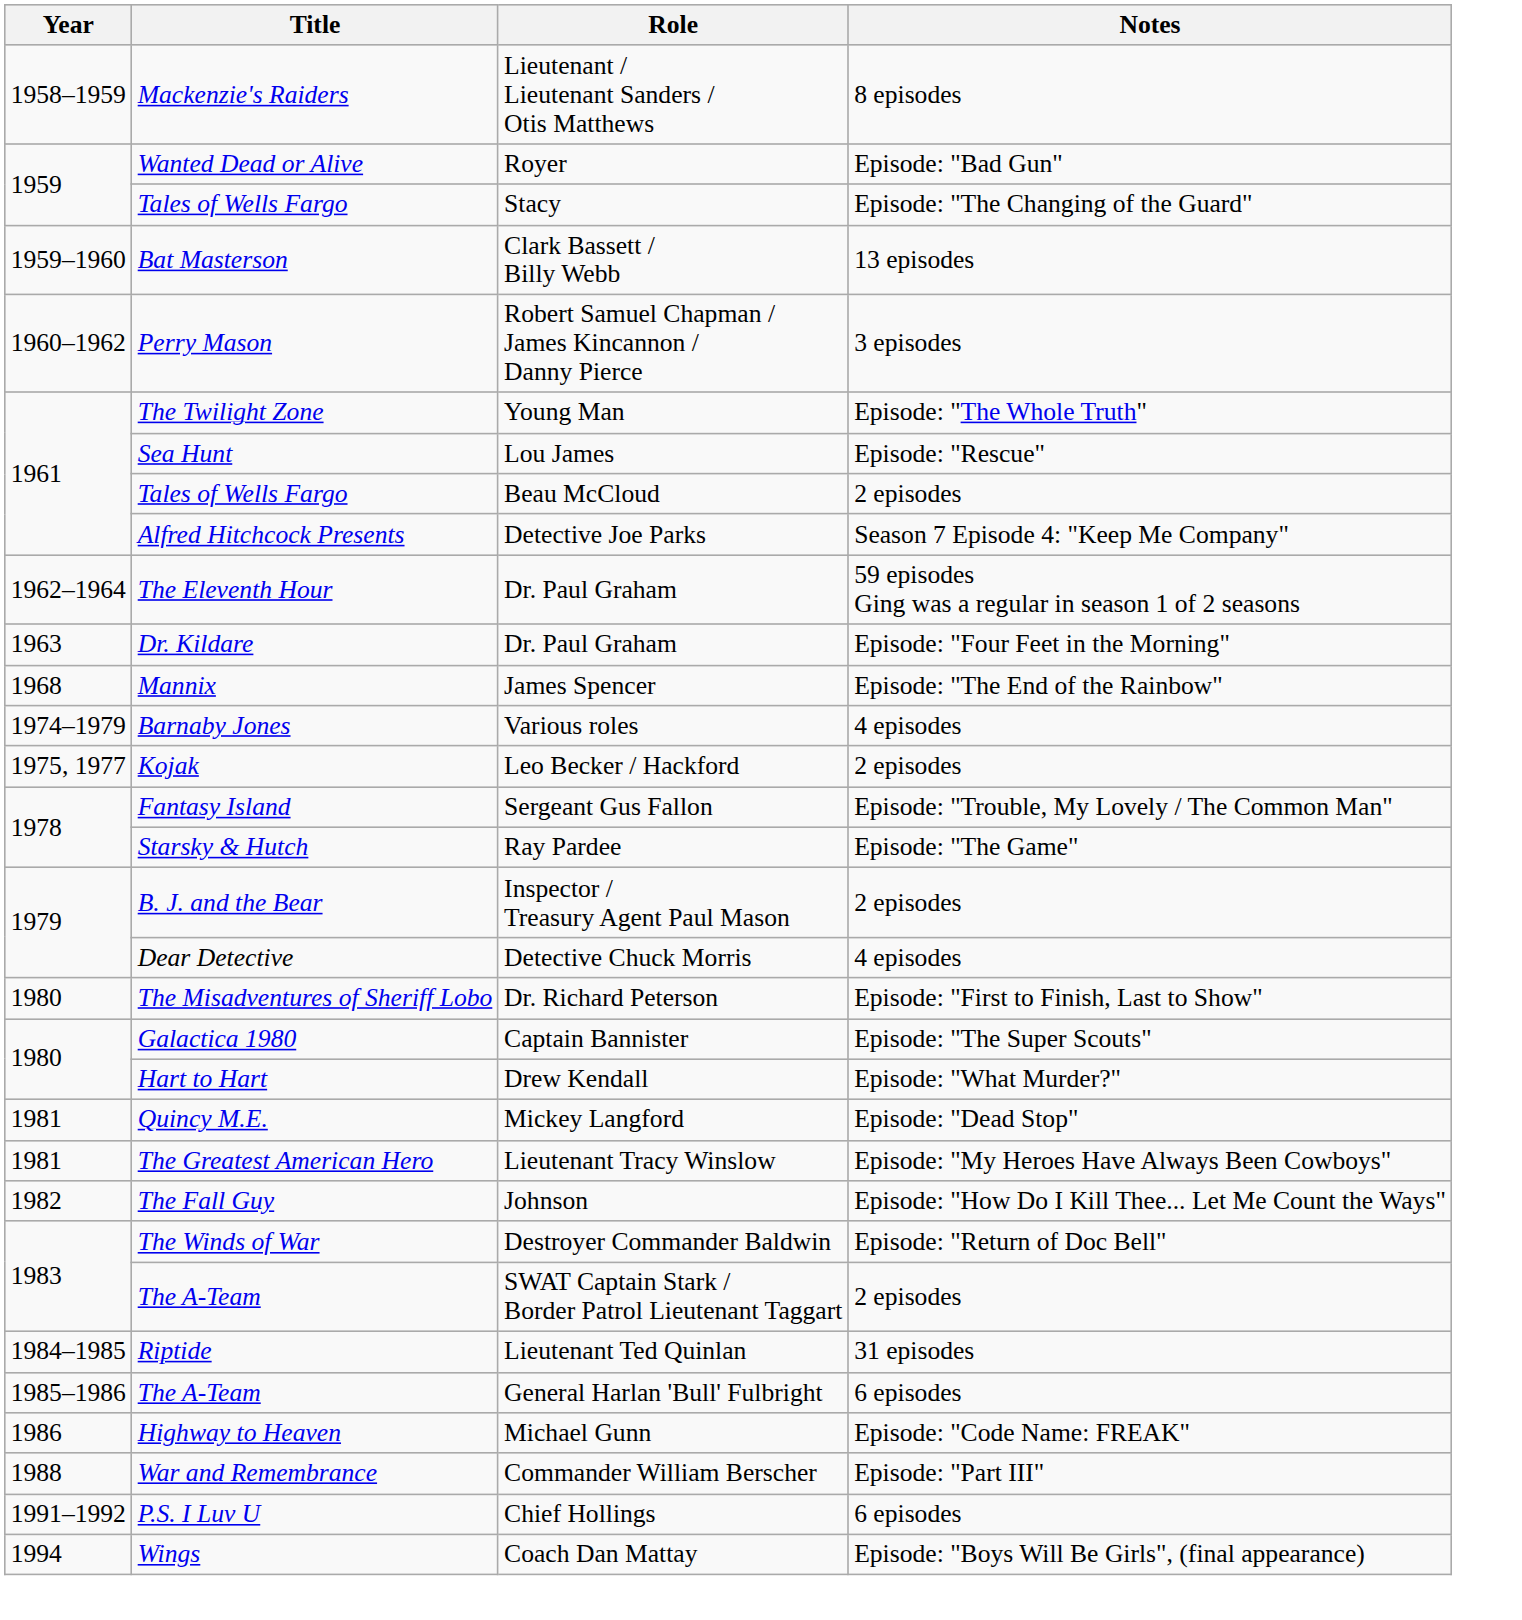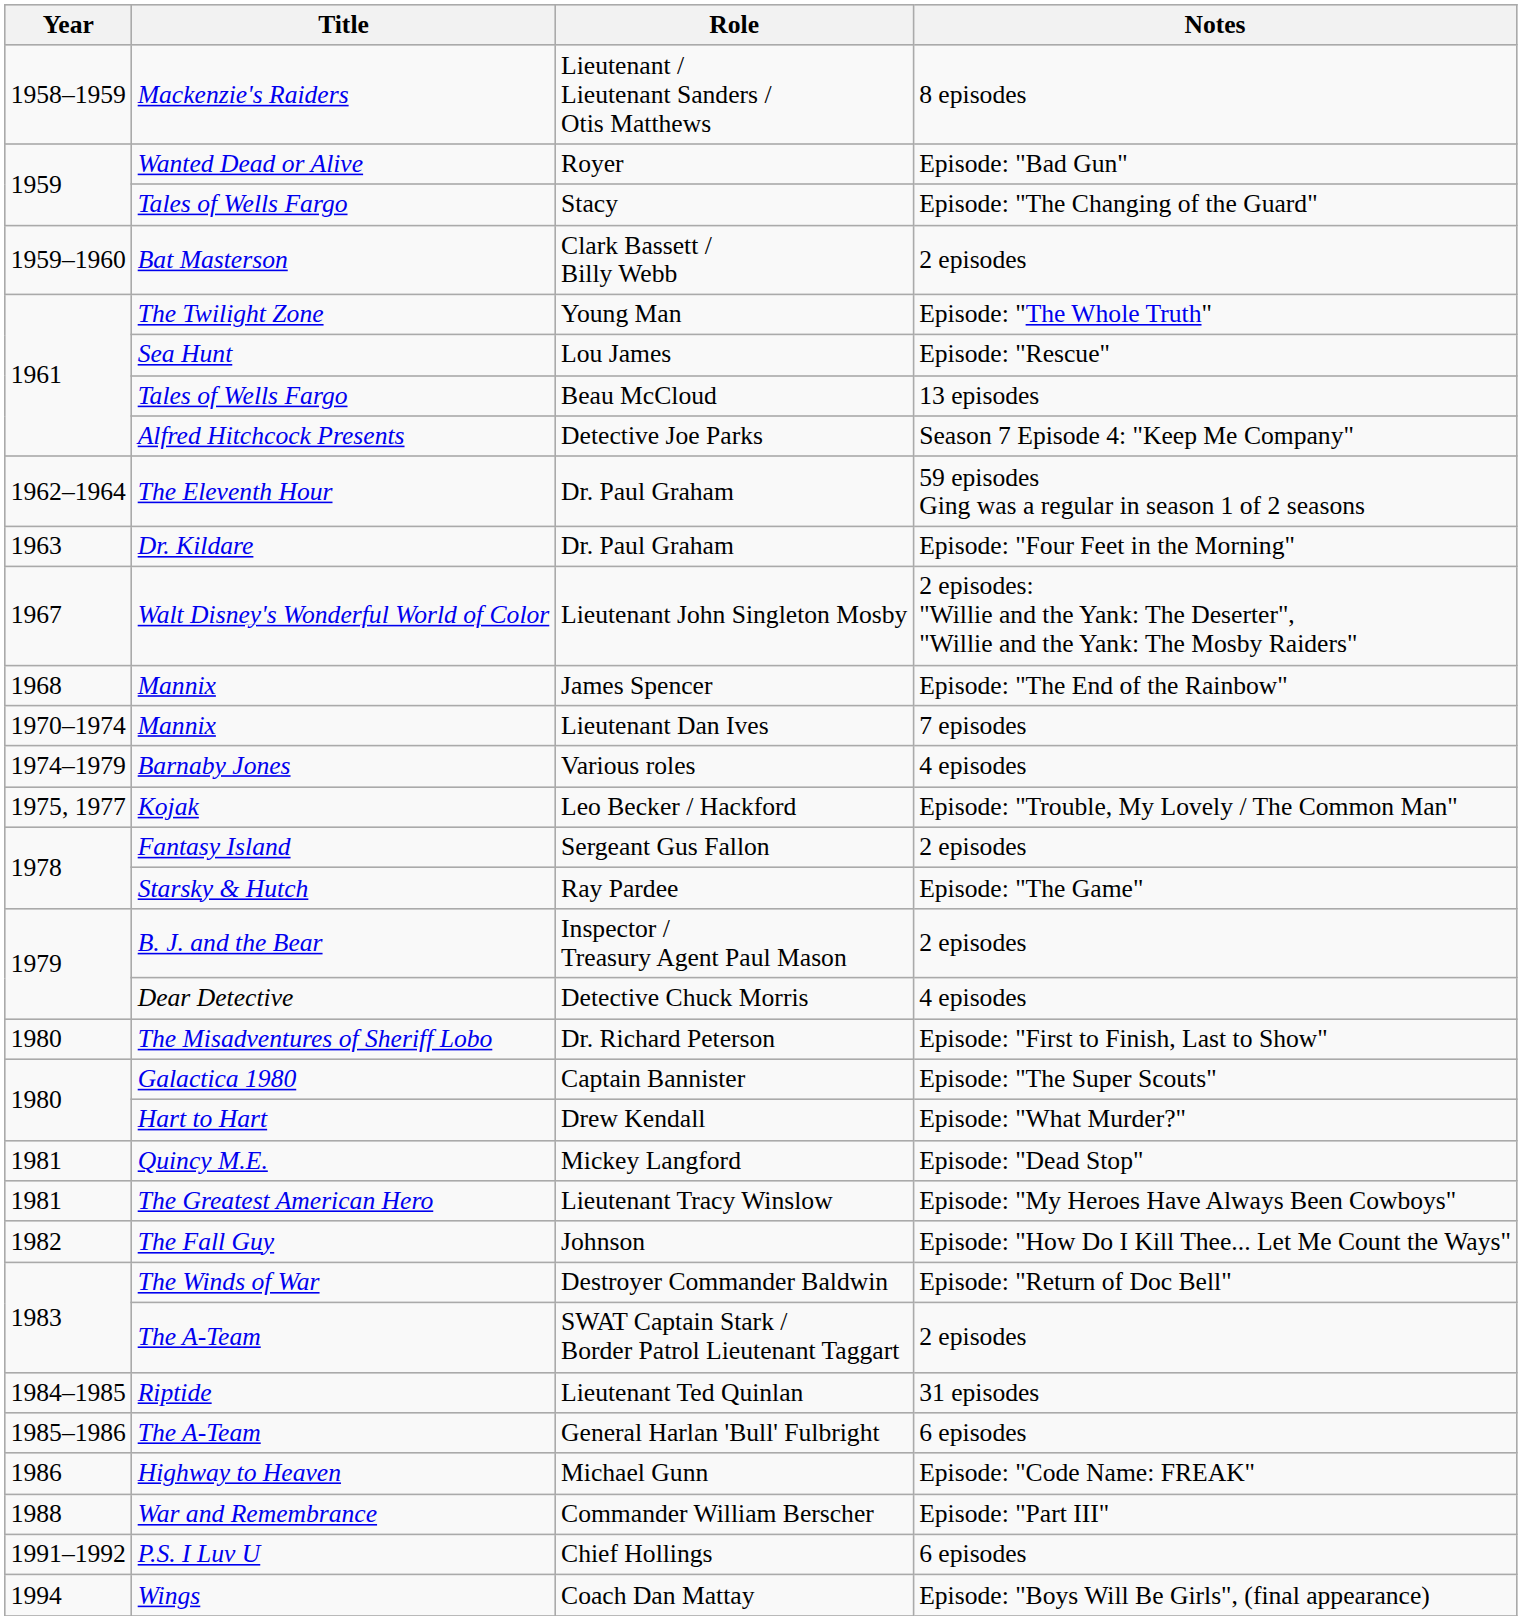Clark Bassett / Billy Webb | Notes: 13 episodes -> 2 episodes
- row: 1960–1962 | Perry Mason | Robert Samuel Chapman / James Kincannon / Danny Pierce | 3 episodes
Beau McCloud | Notes: 2 episodes -> 13 episodes
+ row: 1967 | Walt Disney's Wonderful World of Color | Lieutenant John Singleton Mosby | 2 episodes: "Willie and the Yank: The Deserter", "Willie and the Yank: The Mosby Raiders"
+ row: 1970–1974 | Mannix | Lieutenant Dan Ives | 7 episodes
Leo Becker / Hackford | Notes: 2 episodes -> Episode: "Trouble, My Lovely / The Common Man"
Sergeant Gus Fallon | Notes: Episode: "Trouble, My Lovely / The Common Man" -> 2 episodes
